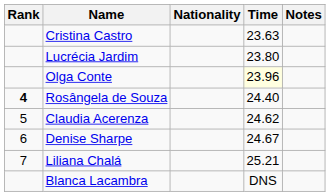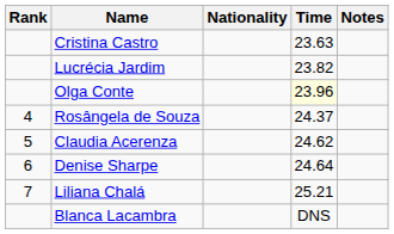Lucrécia Jardim | Time: 23.80 -> 23.82
Rosângela de Souza | Rank: bold -> normal
Rosângela de Souza | Time: 24.40 -> 24.37
Denise Sharpe | Time: 24.67 -> 24.64
